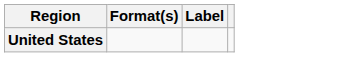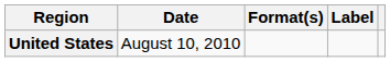+ column: Date | August 10, 2010
